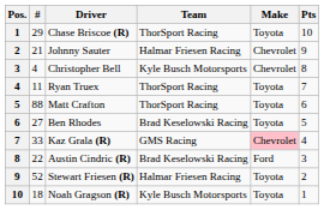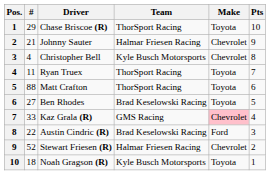Stewart Friesen (R) | Make: Toyota -> Chevrolet
